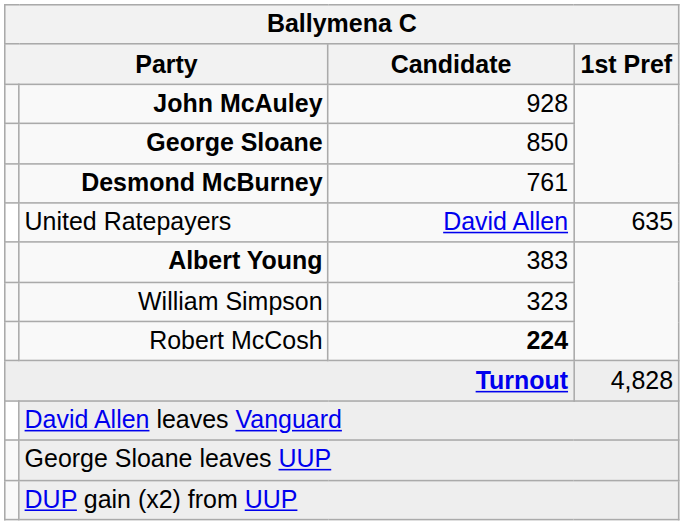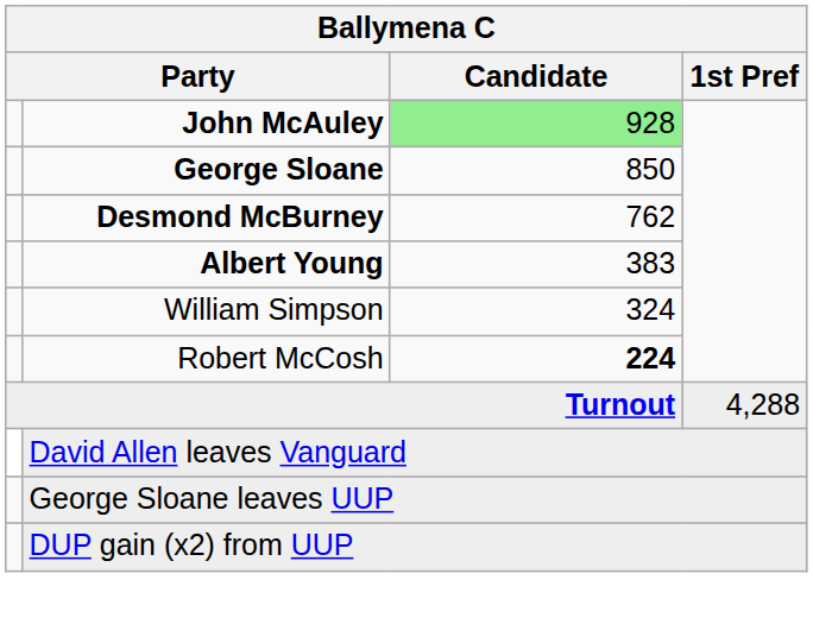John McAuley | Candidate: no background -> lightgreen background
Desmond McBurney | Candidate: 761 -> 762
- row: United Ratepayers | David Allen | 635
William Simpson | Candidate: 323 -> 324
Turnout | 1st Pref: 4,828 -> 4,288
